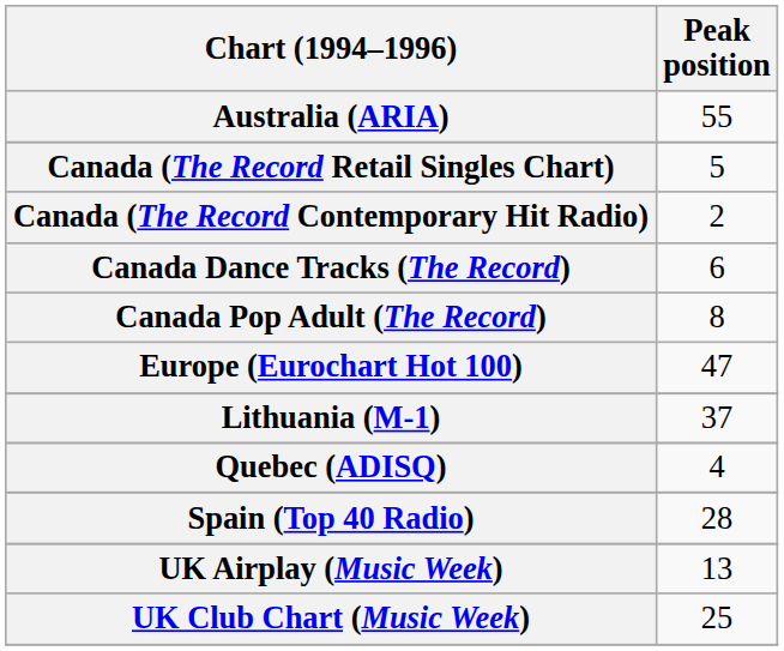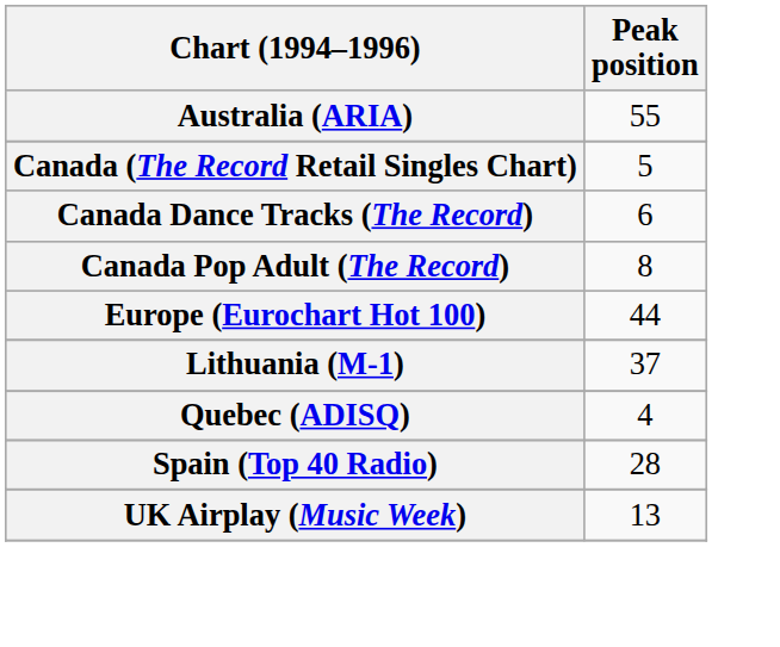- row: Canada (The Record Contemporary Hit Radio) | 2
Europe (Eurochart Hot 100) | Peak position: 47 -> 44
- row: UK Club Chart (Music Week) | 25
